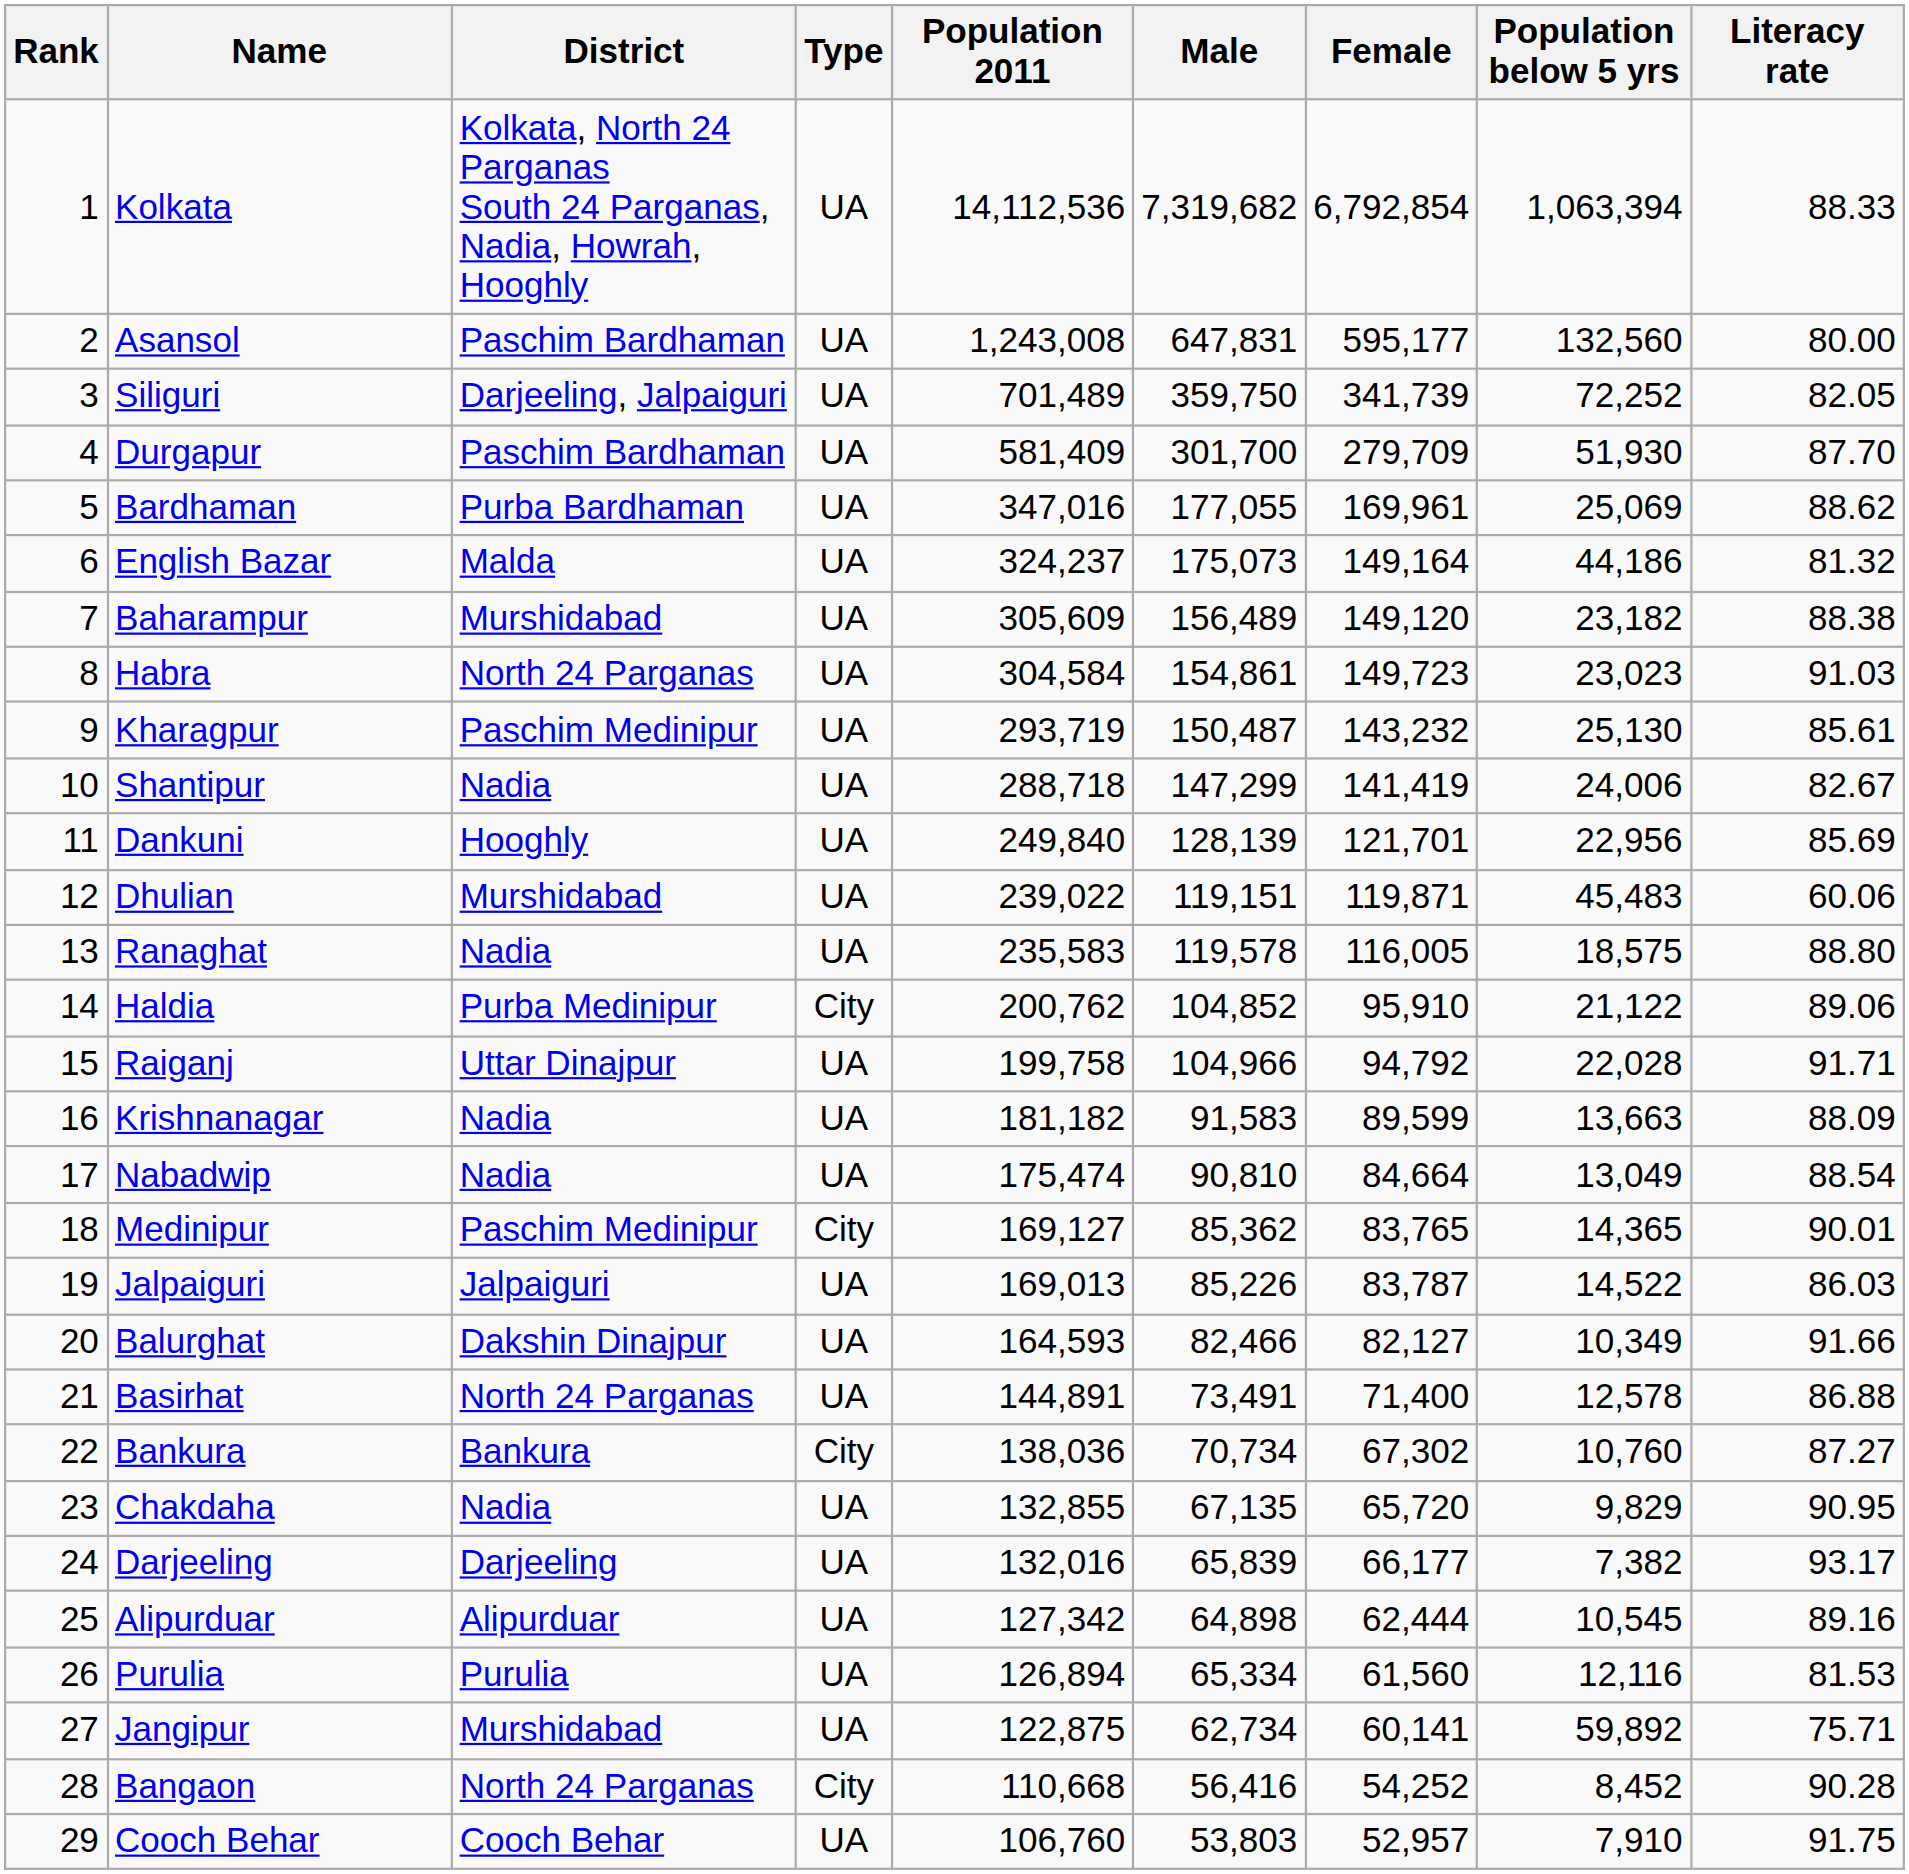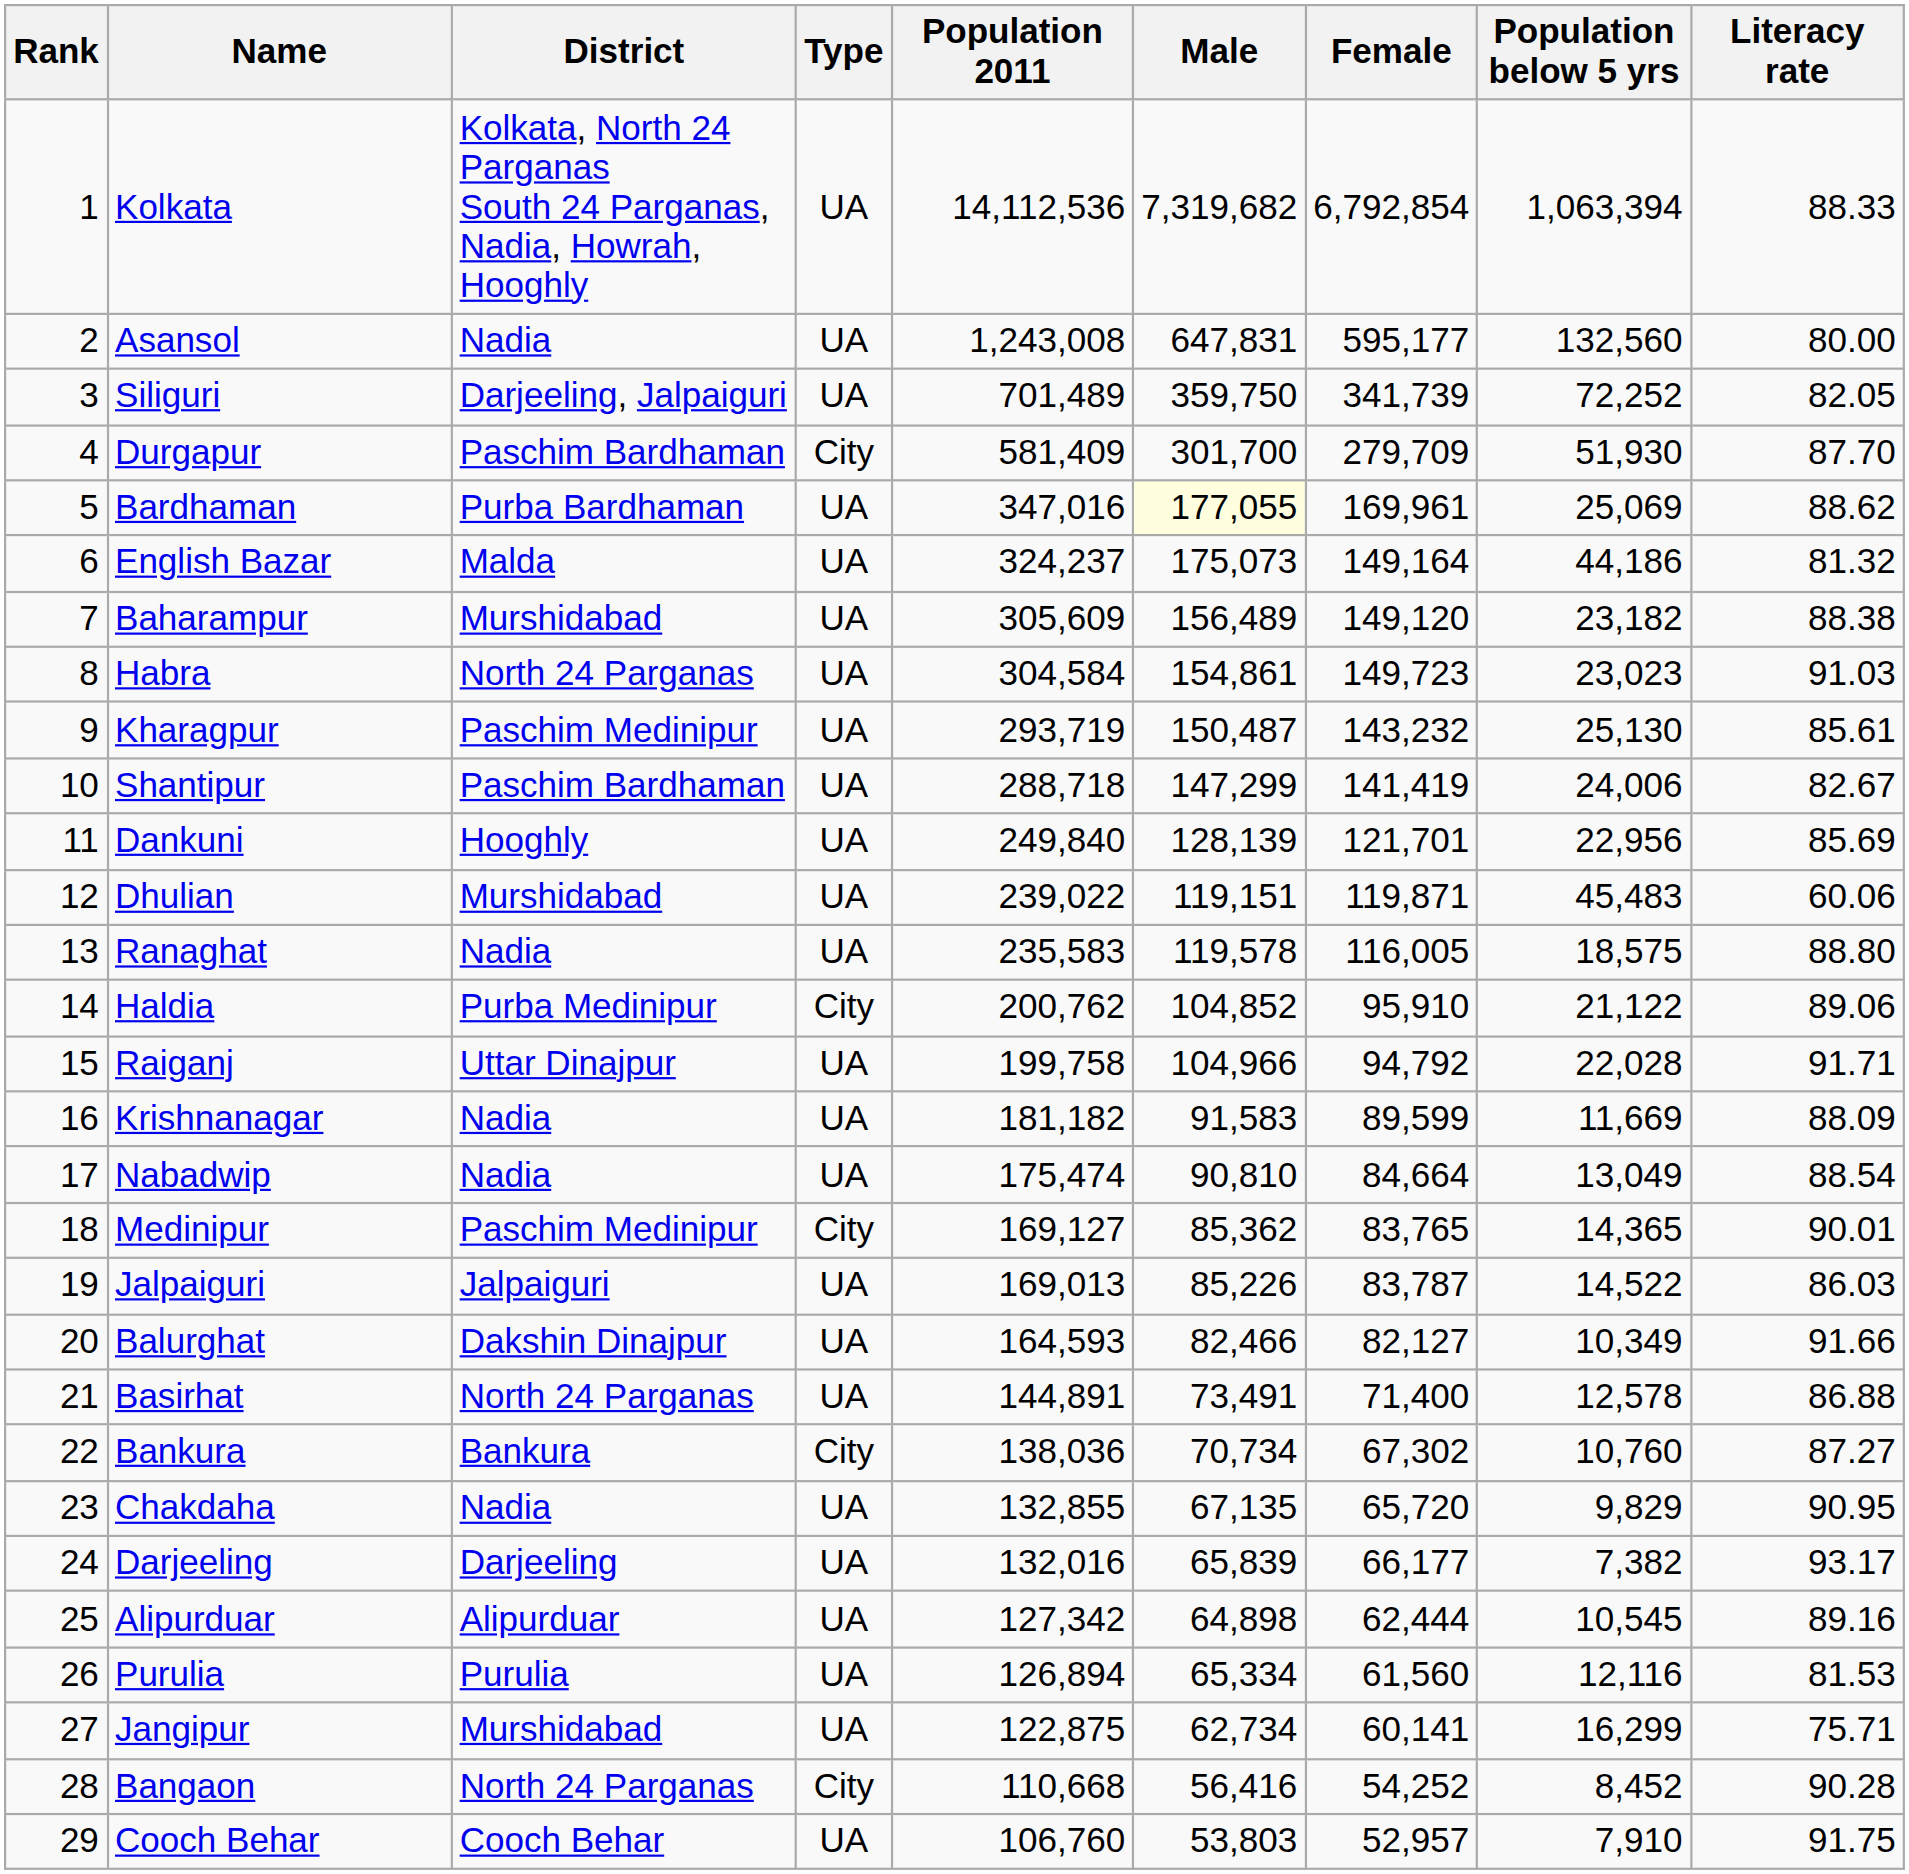Asansol | District: Paschim Bardhaman -> Nadia
Durgapur | Type: UA -> City
Bardhaman | Male: no background -> lightyellow background
Shantipur | District: Nadia -> Paschim Bardhaman
Krishnanagar | Population below 5 yrs: 13,663 -> 11,669
Jangipur | Population below 5 yrs: 59,892 -> 16,299
